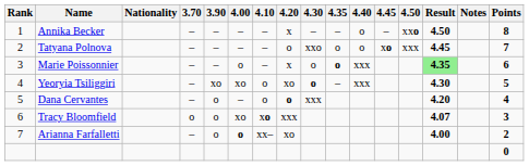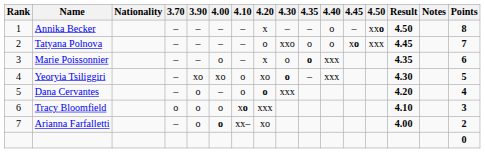Marie Poissonnier | Result: lightgreen background -> no background
Tracy Bloomfield | 4.00: xo -> o
Tracy Bloomfield | Result: 4.07 -> 4.10
